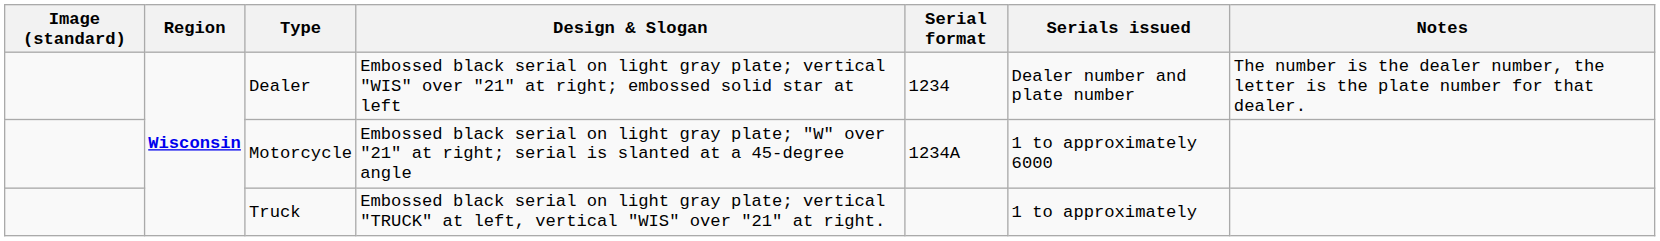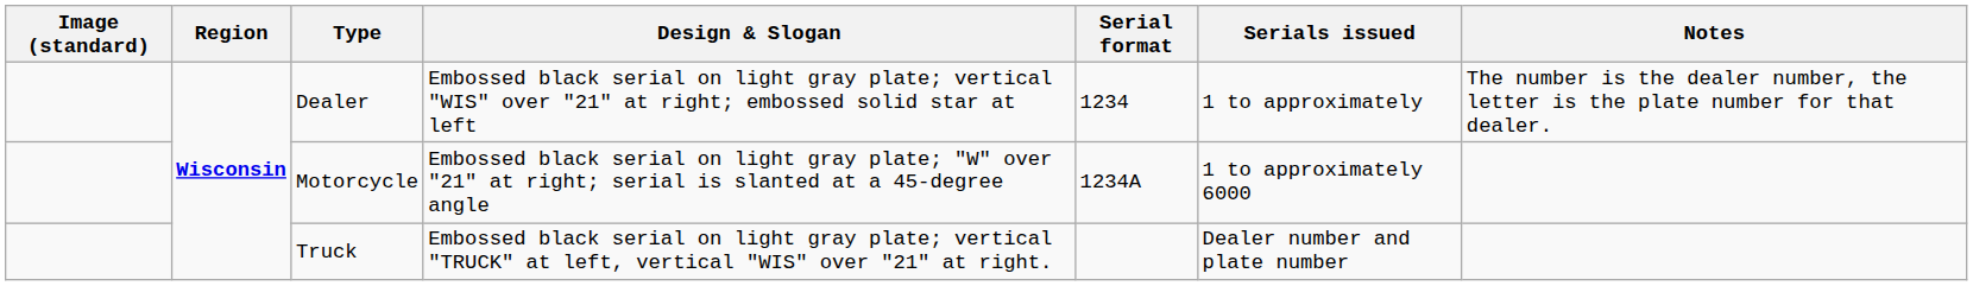Dealer | Serials issued: Dealer number and plate number -> 1 to approximately
Truck | Serials issued: 1 to approximately -> Dealer number and plate number
